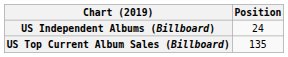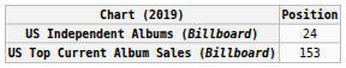US Top Current Album Sales (Billboard) | Position: 135 -> 153
